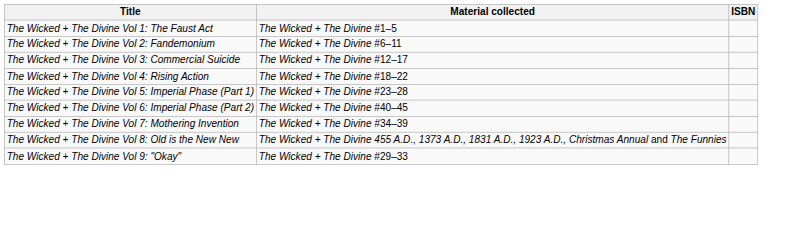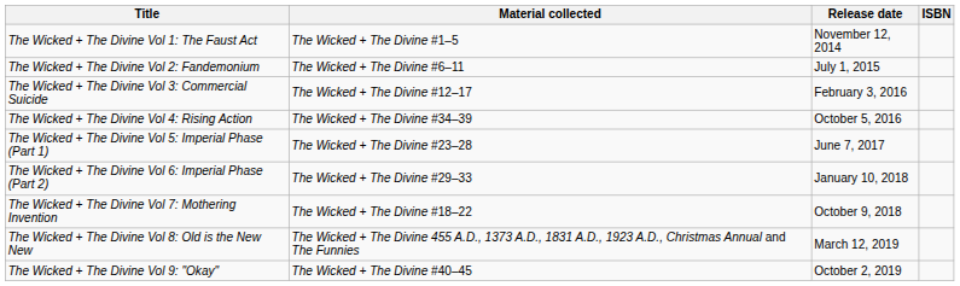+ column: Release date | November 12, 2014 | July 1, 2015 | February 3, 2016 | October 5, 2016 | June 7, 2017 | January 10, 2018 | October 9, 2018 | March 12, 2019 | October 2, 2019
The Wicked + The Divine Vol 4: Rising Action | Material collected: The Wicked + The Divine #18–22 -> The Wicked + The Divine #34–39
The Wicked + The Divine Vol 6: Imperial Phase (Part 2) | Material collected: The Wicked + The Divine #40–45 -> The Wicked + The Divine #29–33
The Wicked + The Divine Vol 7: Mothering Invention | Material collected: The Wicked + The Divine #34–39 -> The Wicked + The Divine #18–22
The Wicked + The Divine Vol 9: "Okay" | Material collected: The Wicked + The Divine #29–33 -> The Wicked + The Divine #40–45
